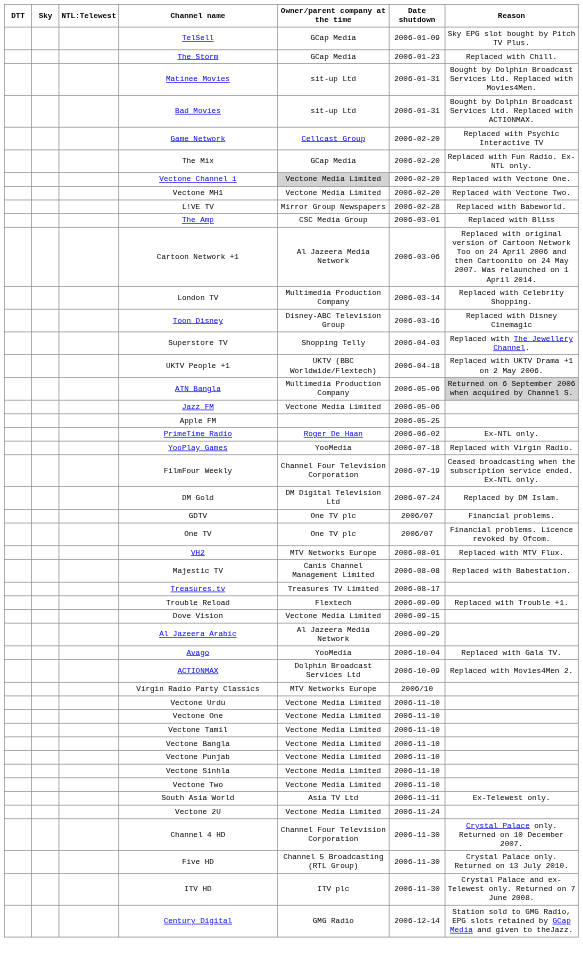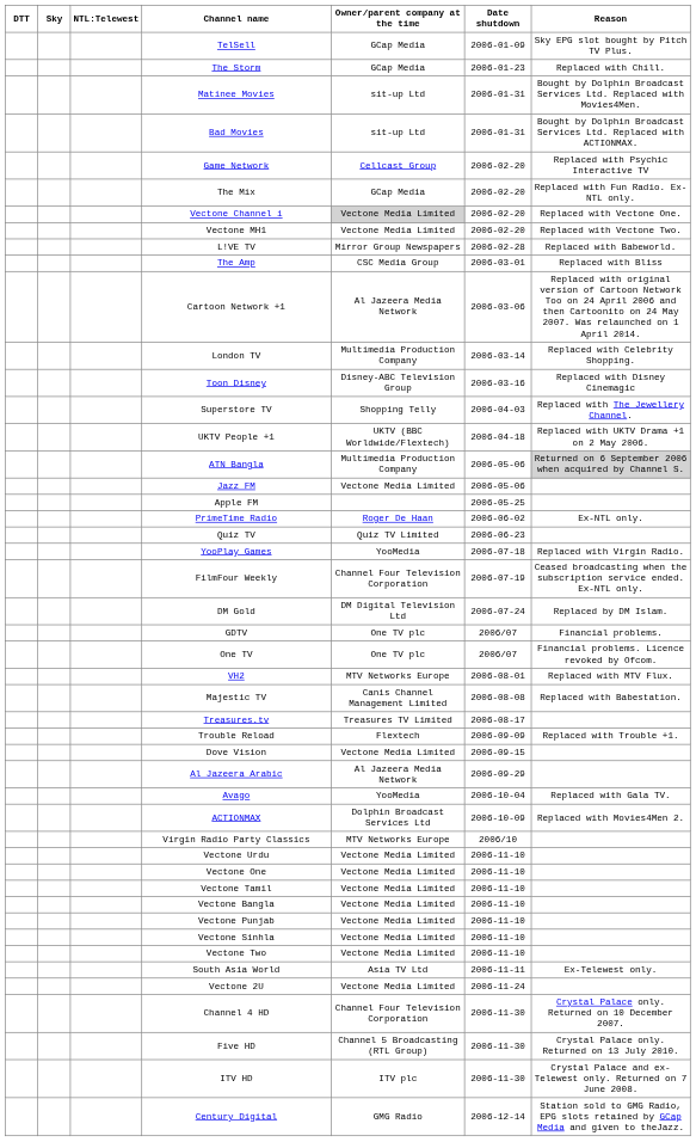+ row: Quiz TV | Quiz TV Limited | 2006-06-23
